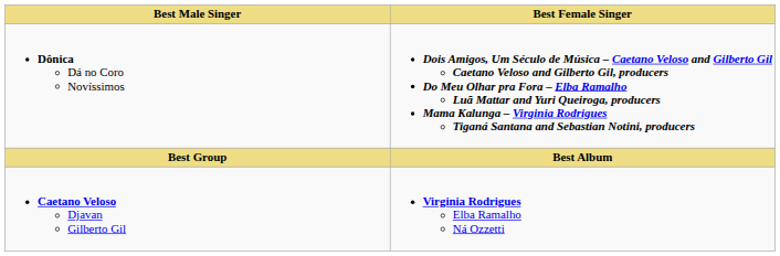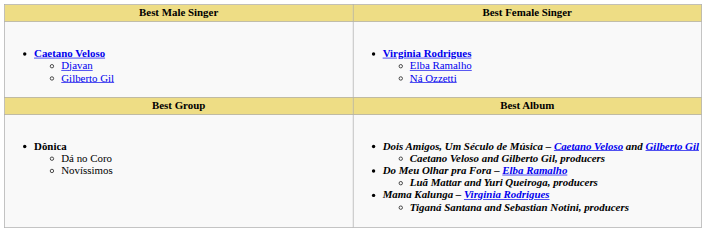rows swapped: Caetano Veloso Djavan Gilberto Gil <-> Dônica Dá no Coro Novíssimos
